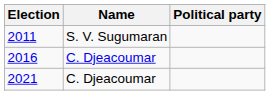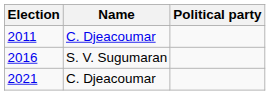2011 | Name: S. V. Sugumaran -> C. Djeacoumar
2016 | Name: C. Djeacoumar -> S. V. Sugumaran
